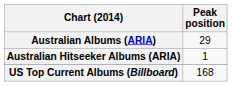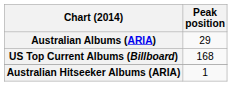rows swapped: Australian Hitseeker Albums (ARIA) <-> US Top Current Albums (Billboard)
